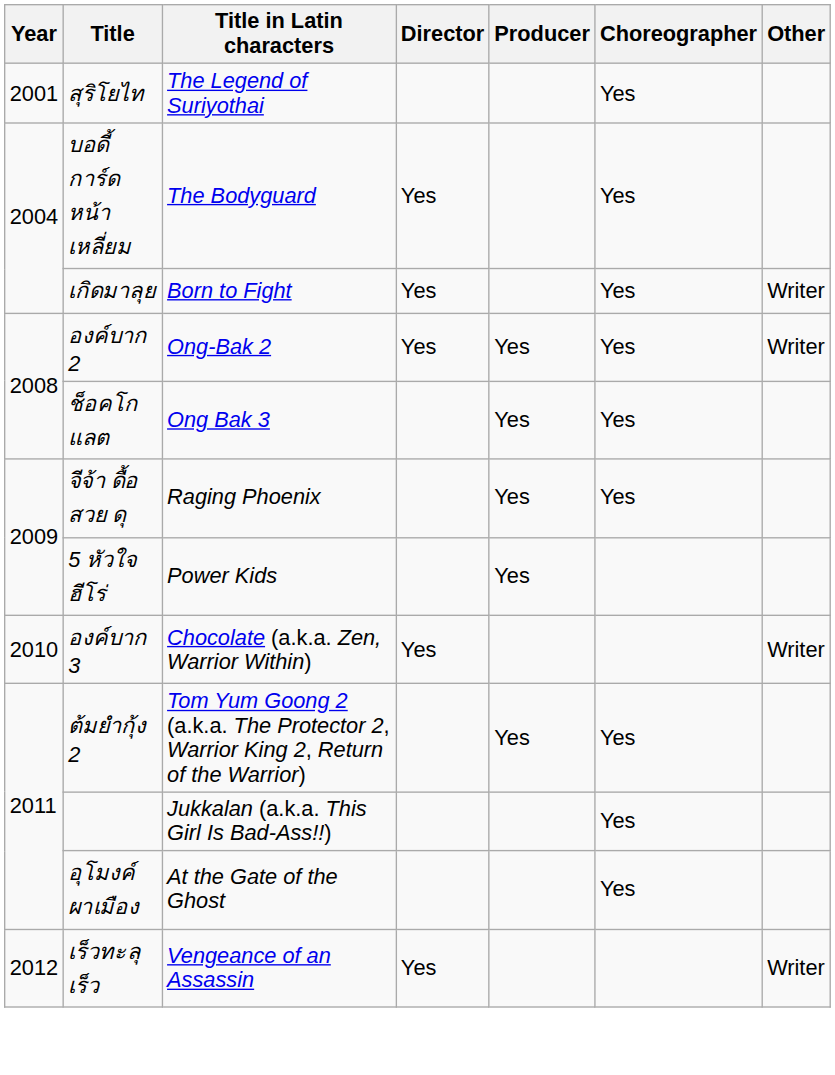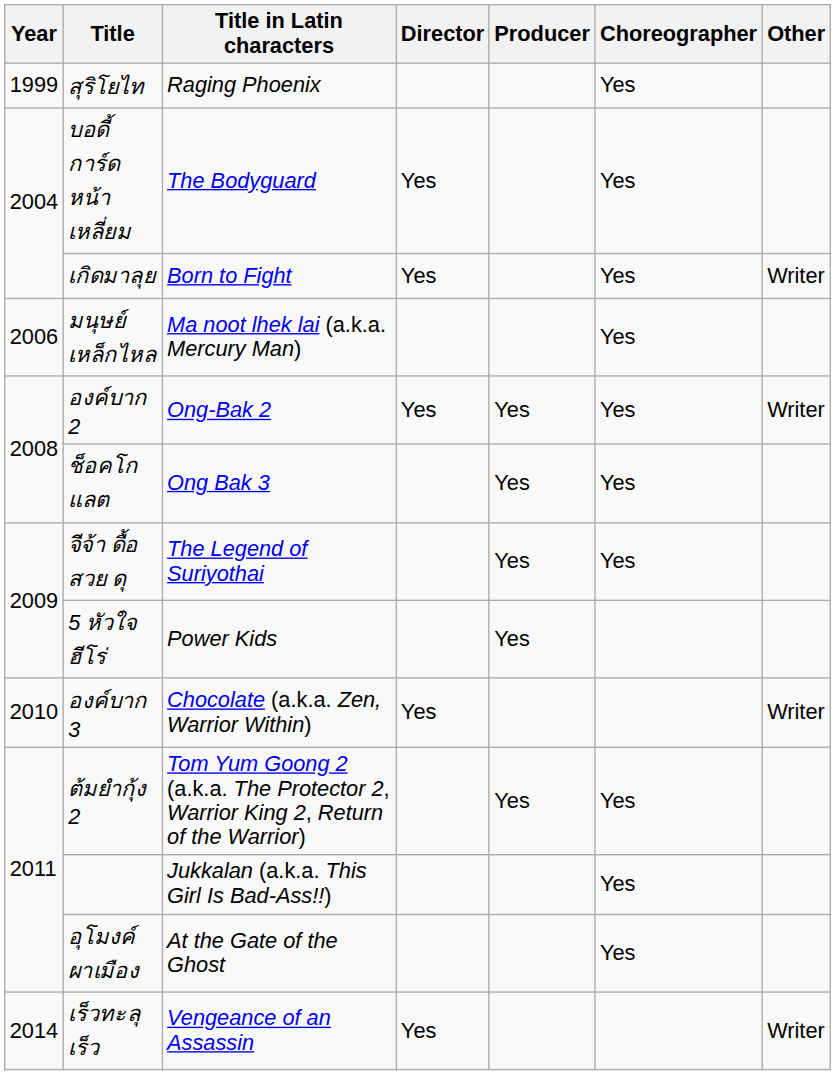สุริโยไท | Year: 2001 -> 1999
สุริโยไท | Title in Latin characters: The Legend of Suriyothai -> Raging Phoenix
+ row: 2006 | มนุษย์เหล็กไหล | Ma noot lhek lai (a.k.a. Mercury Man) | Yes
จีจ้า ดื้อ สวย ดุ | Title in Latin characters: Raging Phoenix -> The Legend of Suriyothai
เร็วทะลุเร็ว | Year: 2012 -> 2014
